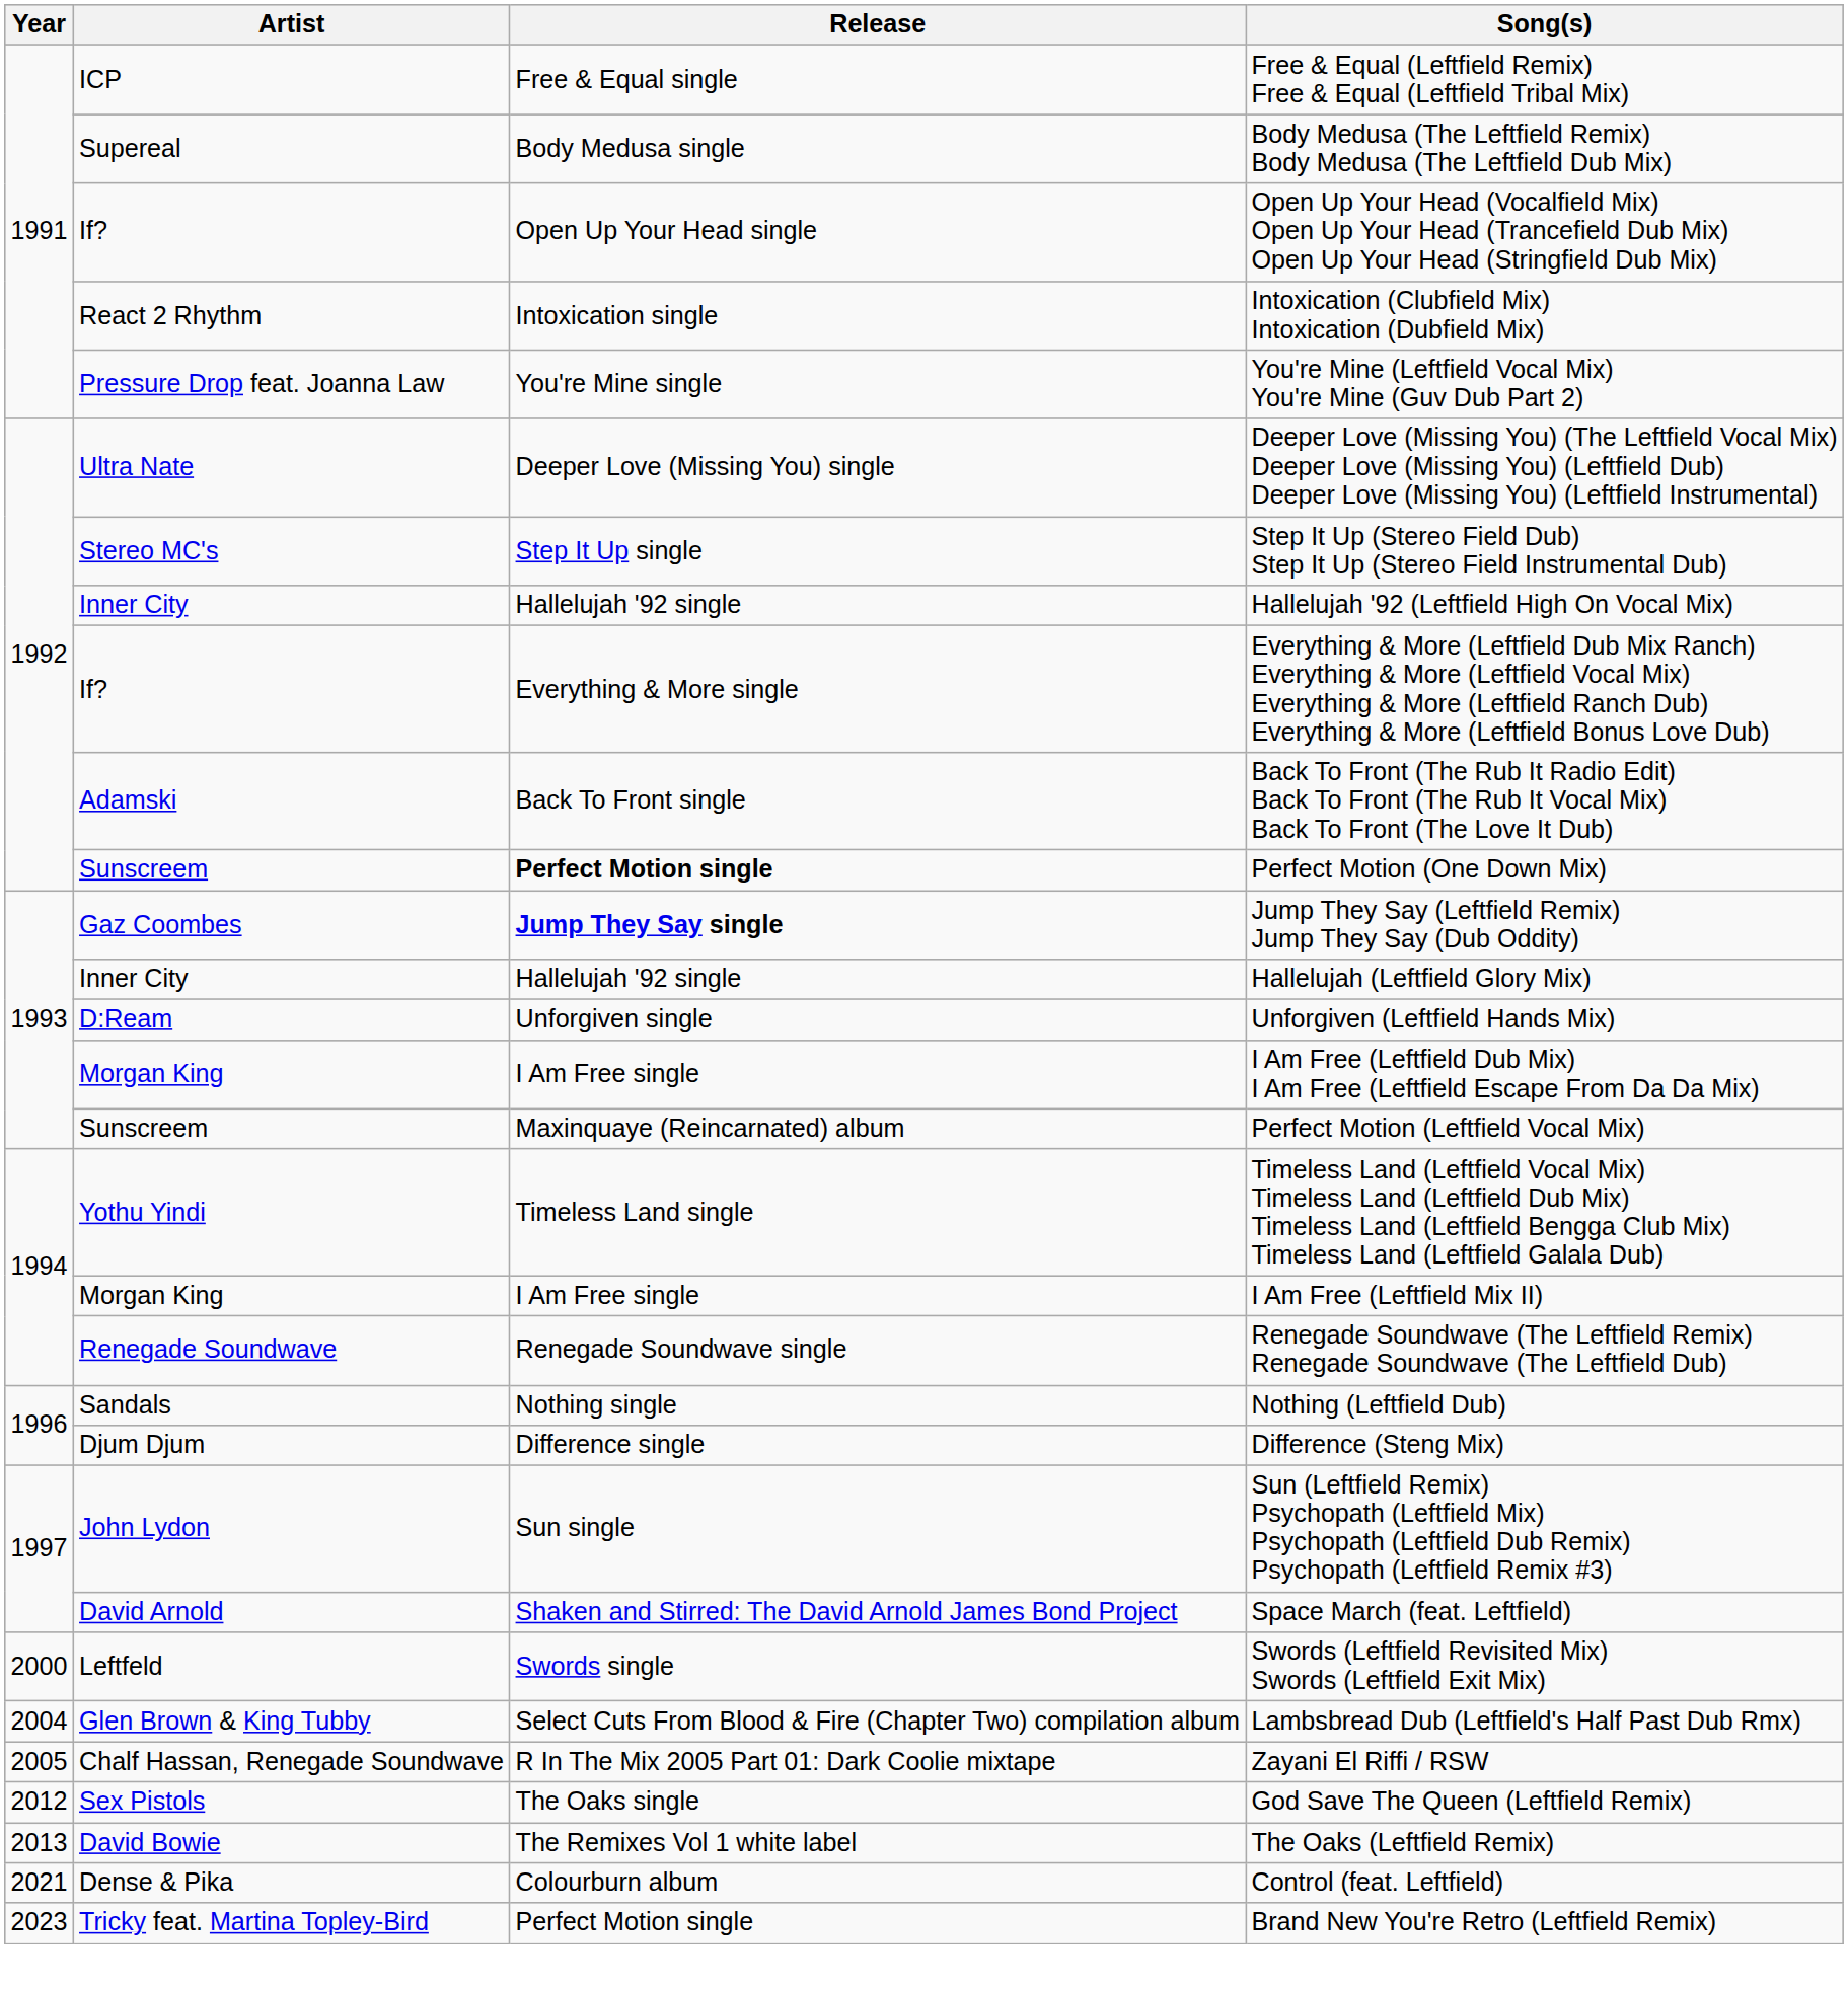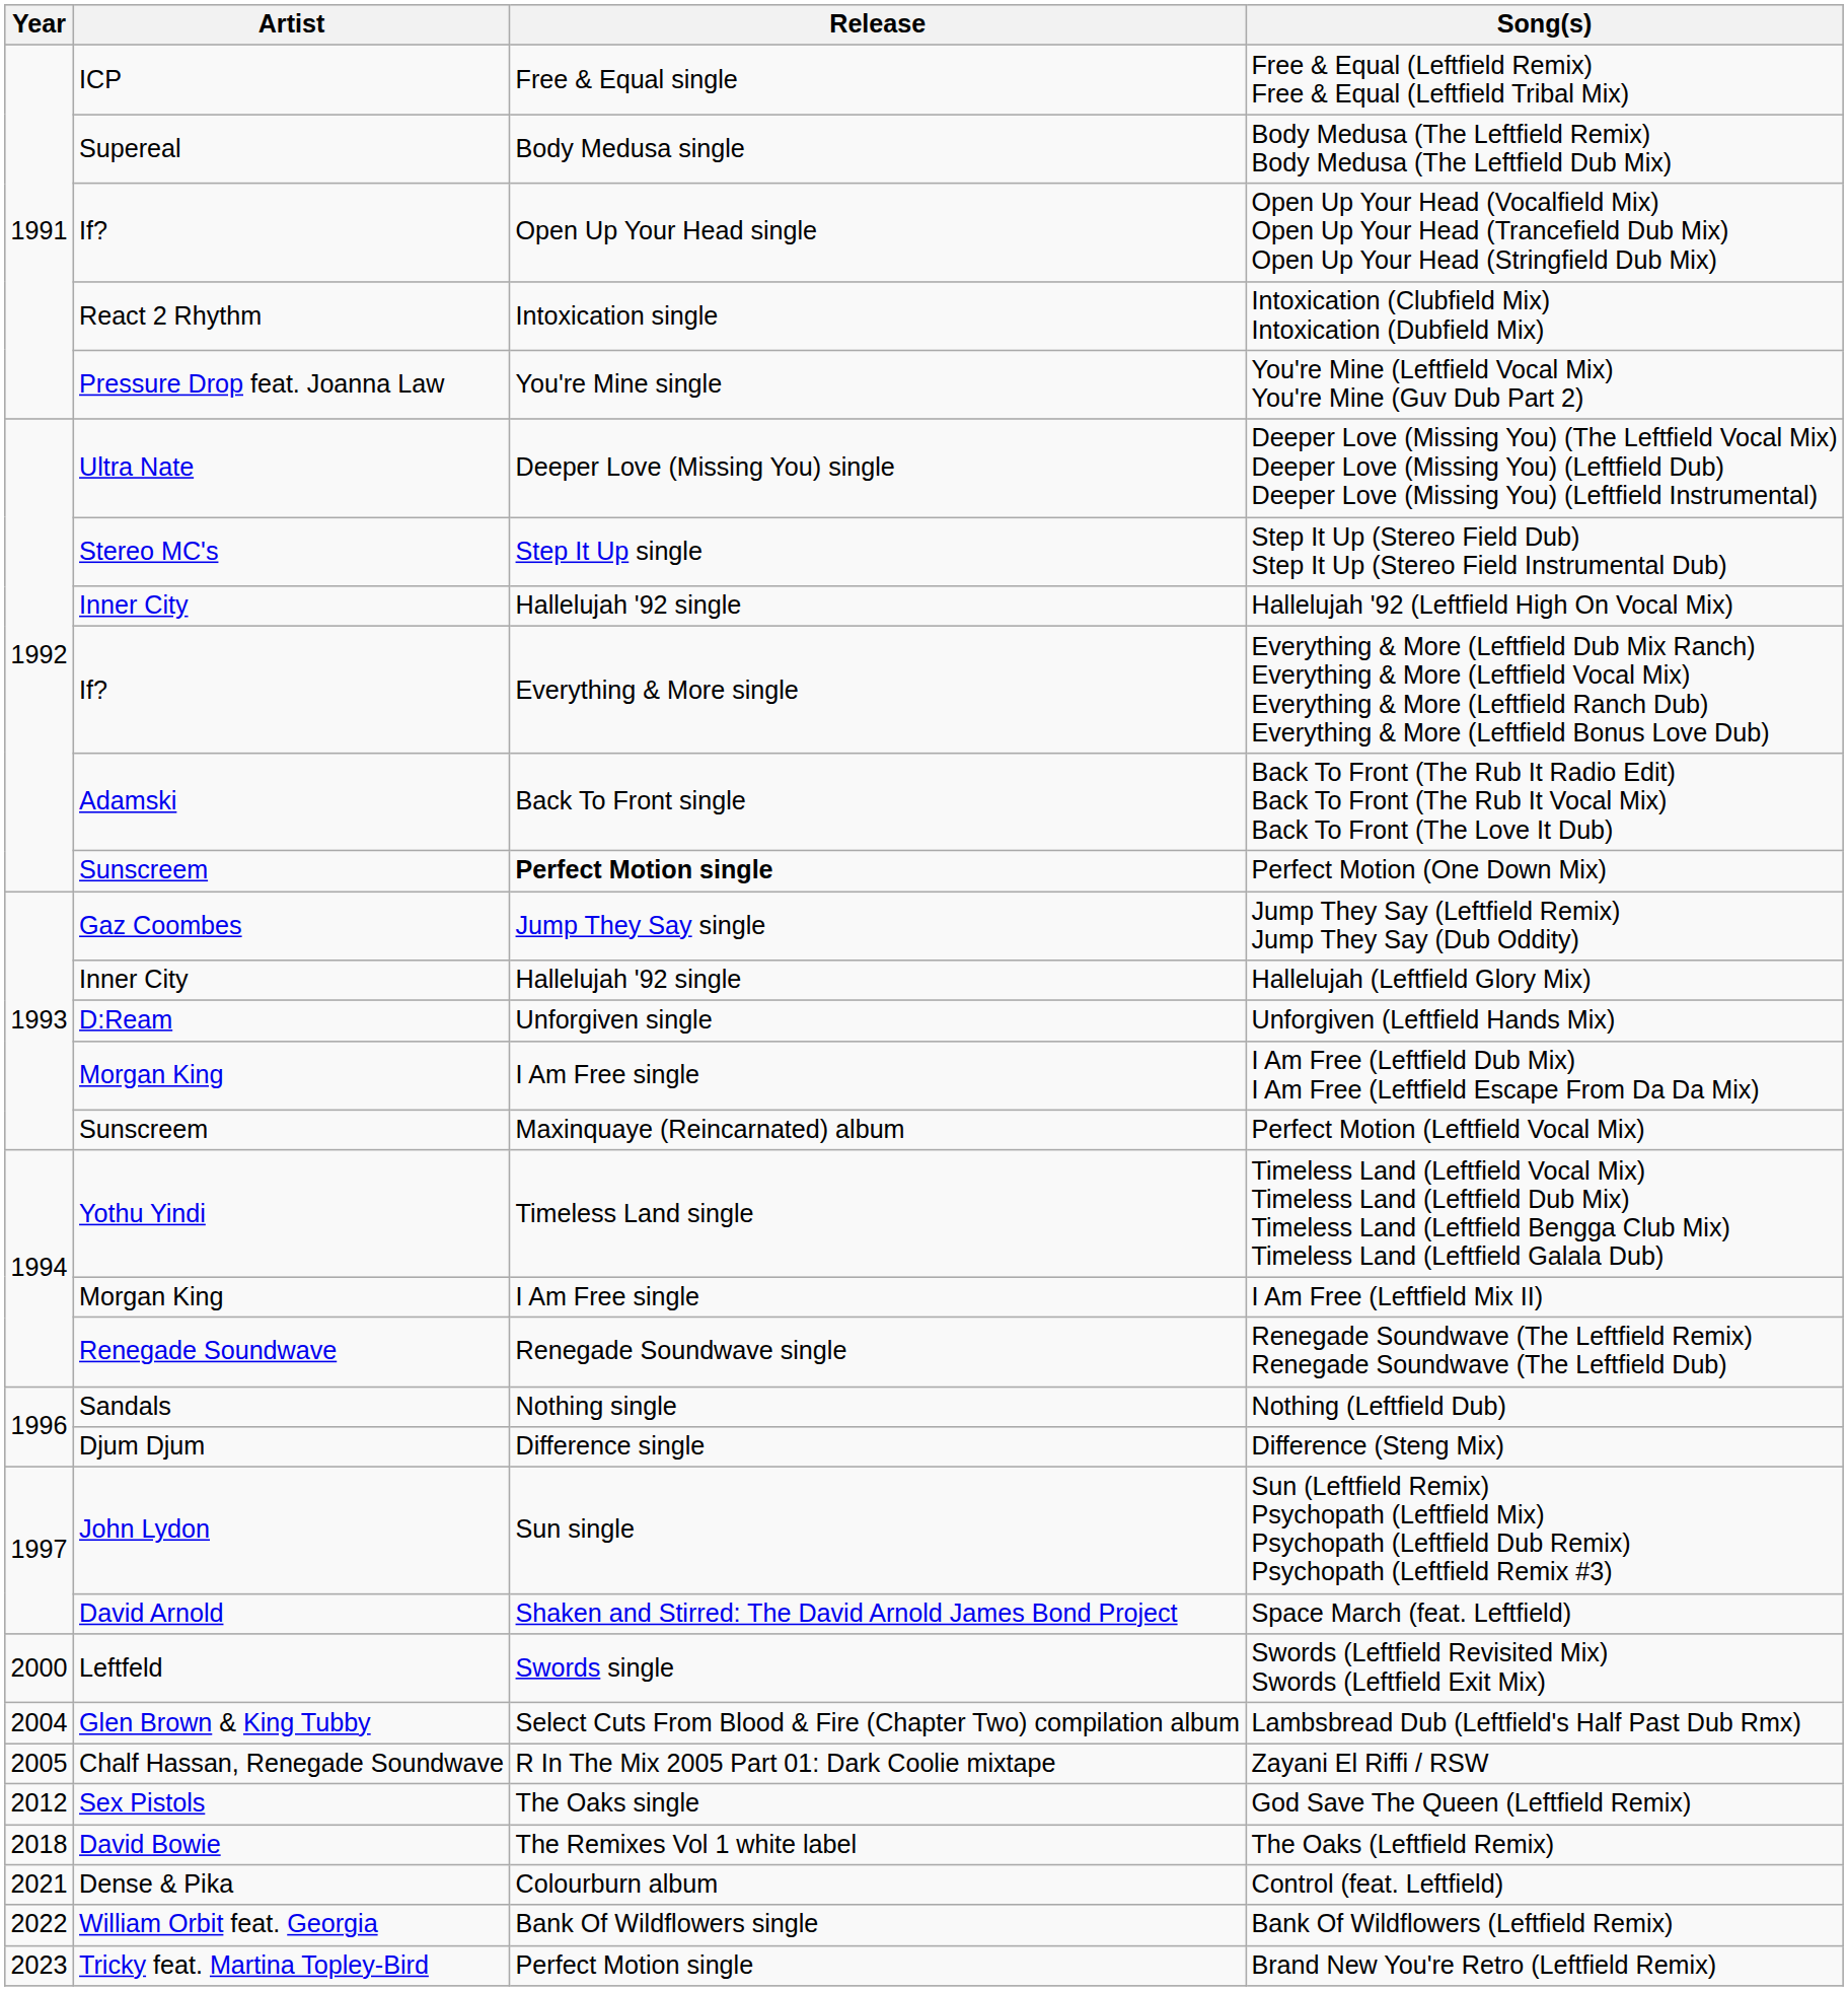Jump They Say (Leftfield Remix) Jump They Say (Dub Oddity) | Release: bold -> normal
The Oaks (Leftfield Remix) | Year: 2013 -> 2018
+ row: 2022 | William Orbit feat. Georgia | Bank Of Wildflowers single | Bank Of Wildflowers (Leftfield Remix)
